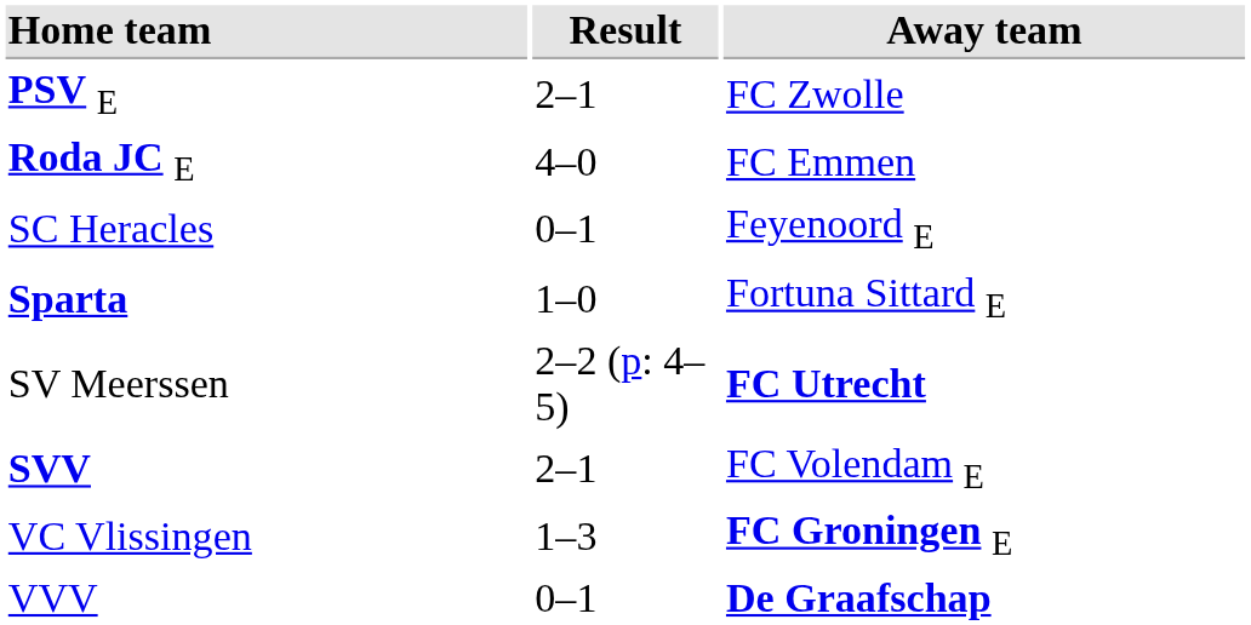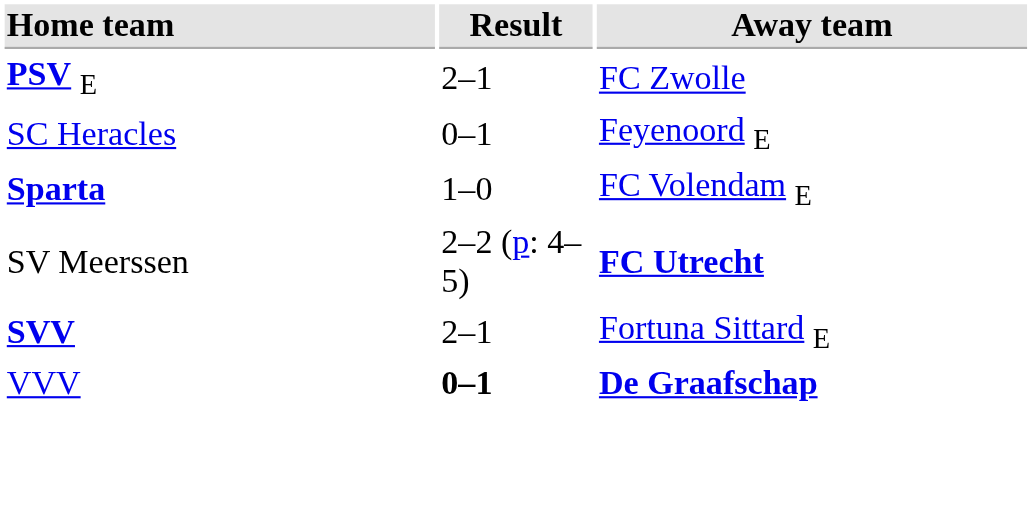- row: Roda JC E | 4–0 | FC Emmen
Sparta | Away team: Fortuna Sittard E -> FC Volendam E
SVV | Away team: FC Volendam E -> Fortuna Sittard E
- row: VC Vlissingen | 1–3 | FC Groningen E
VVV | Result: normal -> bold
